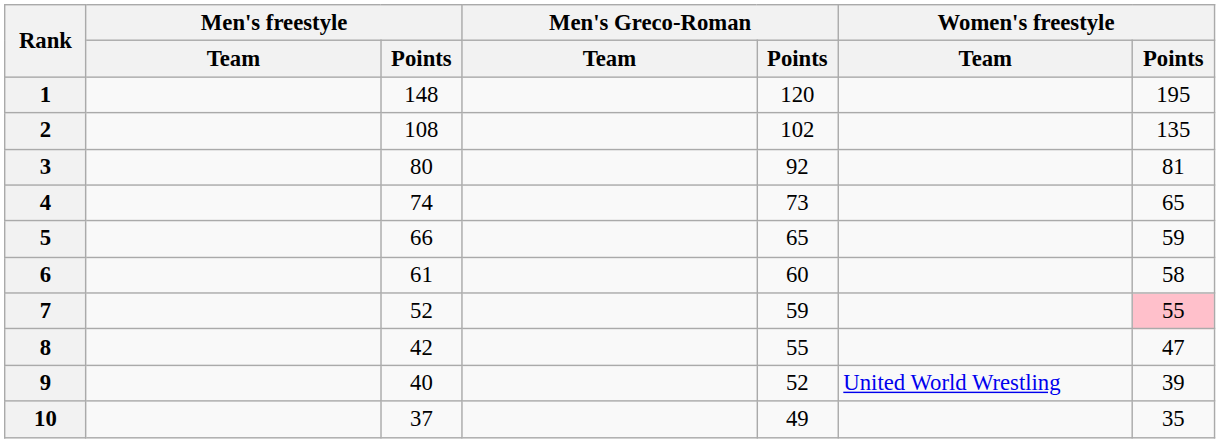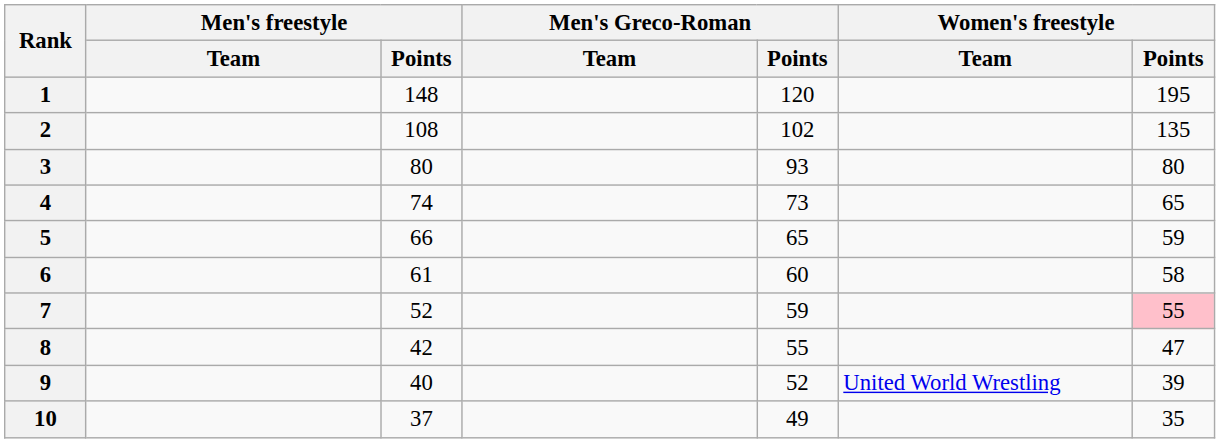3 | Men's Greco-Roman / Points: 92 -> 93
3 | Women's freestyle / Points: 81 -> 80
